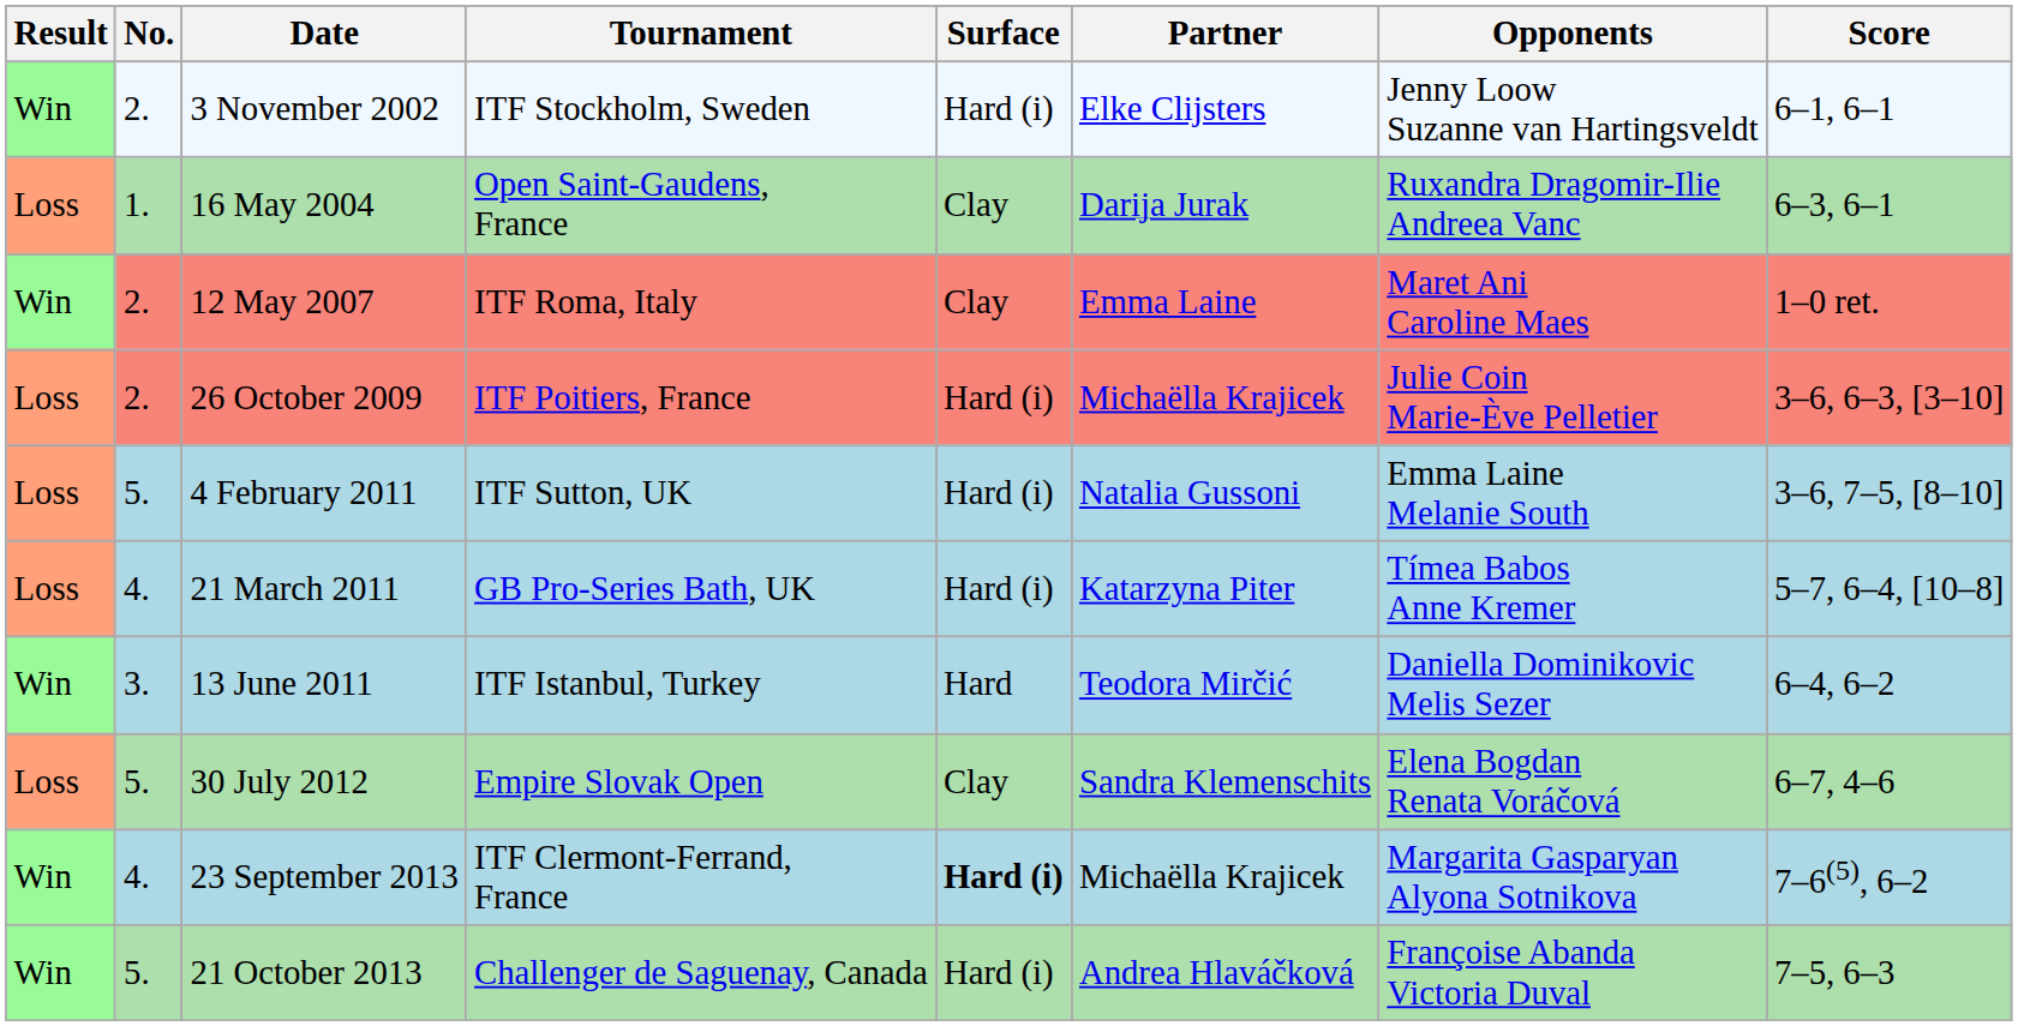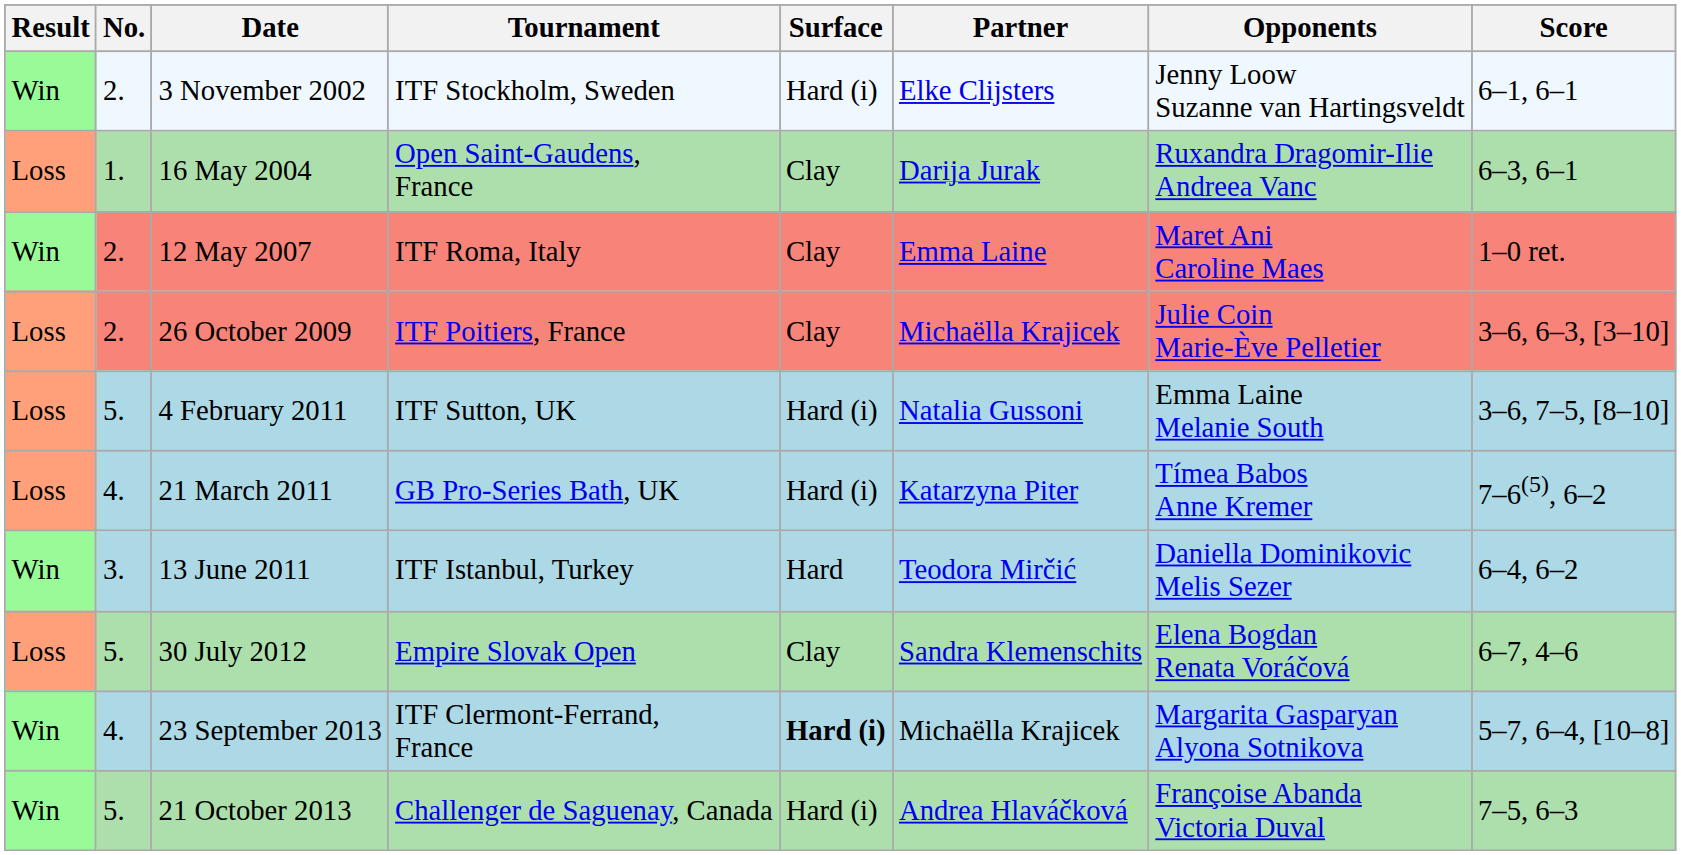26 October 2009 | Surface: Hard (i) -> Clay
21 March 2011 | Score: 5–7, 6–4, [10–8] -> 7–6(5), 6–2
23 September 2013 | Score: 7–6(5), 6–2 -> 5–7, 6–4, [10–8]
